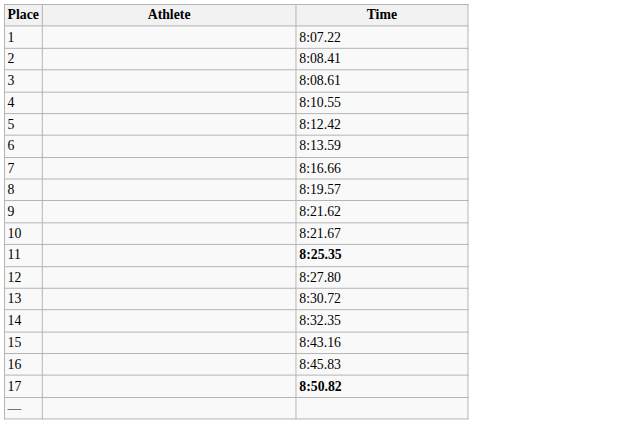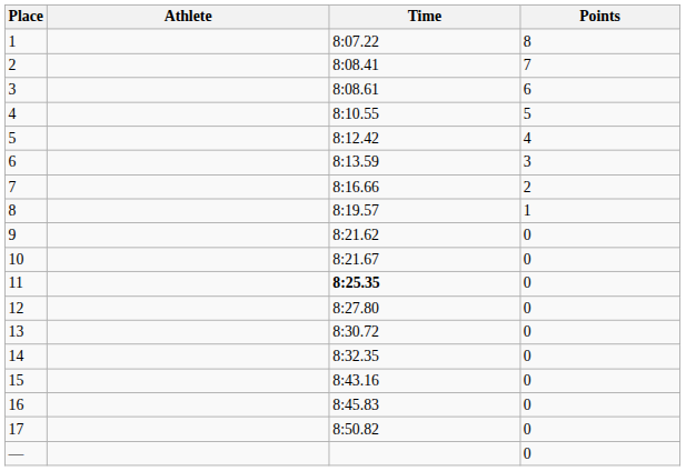+ column: Points | 8 | 7 | 6 | 5 | 4 | 3 | 2 | 1 | 0 | 0 | 0 | 0 | 0 | 0 | 0 | 0 | 0 | 0
17 | Time: bold -> normal
